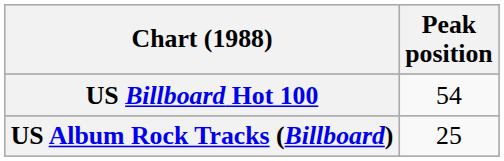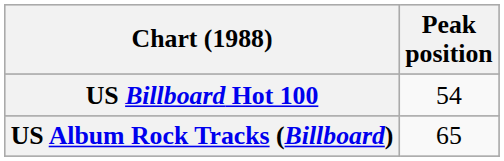US Album Rock Tracks (Billboard) | Peak position: 25 -> 65
